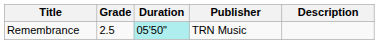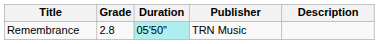Remembrance | Grade: 2.5 -> 2.8
